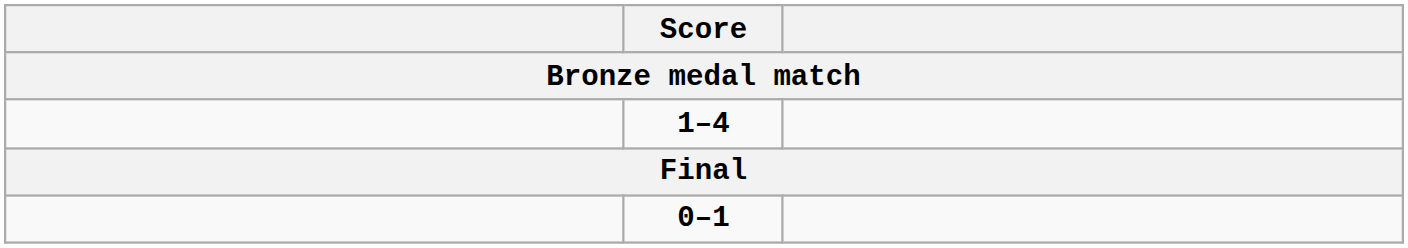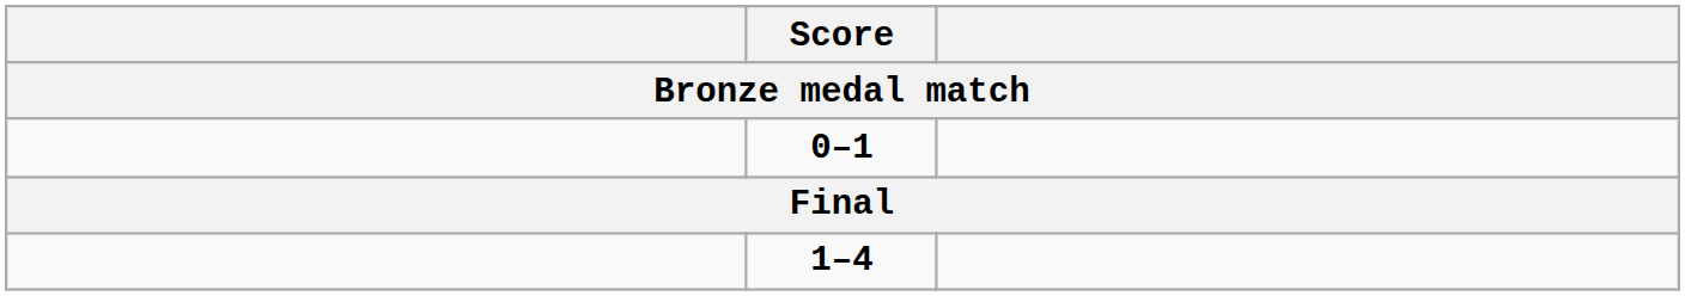rows swapped: 1–4 <-> 0–1
